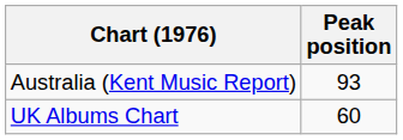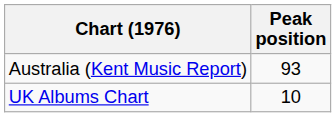UK Albums Chart | Peak position: 60 -> 10
